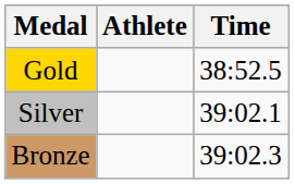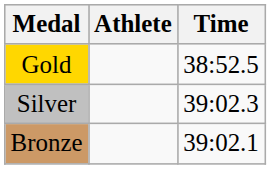Silver | Time: 39:02.1 -> 39:02.3
Bronze | Time: 39:02.3 -> 39:02.1
